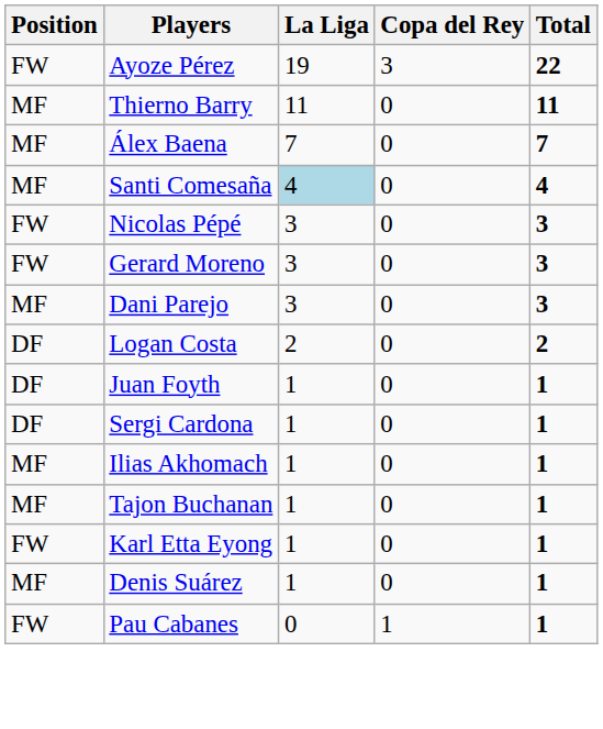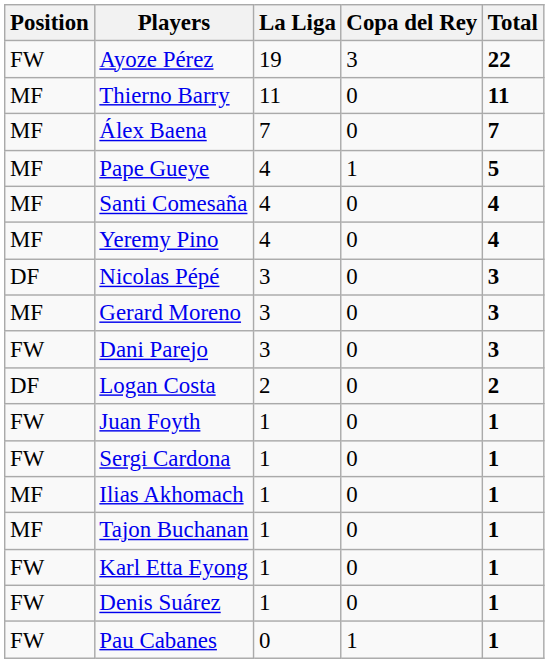+ row: MF | Pape Gueye | 4 | 1 | 5
Santi Comesaña | La Liga: lightblue background -> no background
+ row: MF | Yeremy Pino | 4 | 0 | 4
Nicolas Pépé | Position: FW -> DF
Gerard Moreno | Position: FW -> MF
Dani Parejo | Position: MF -> FW
Juan Foyth | Position: DF -> FW
Sergi Cardona | Position: DF -> FW
Denis Suárez | Position: MF -> FW
